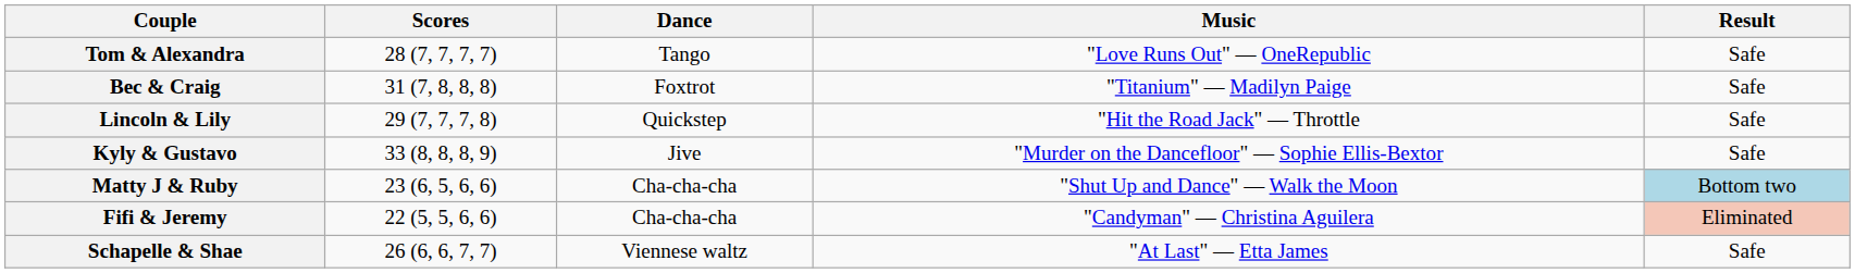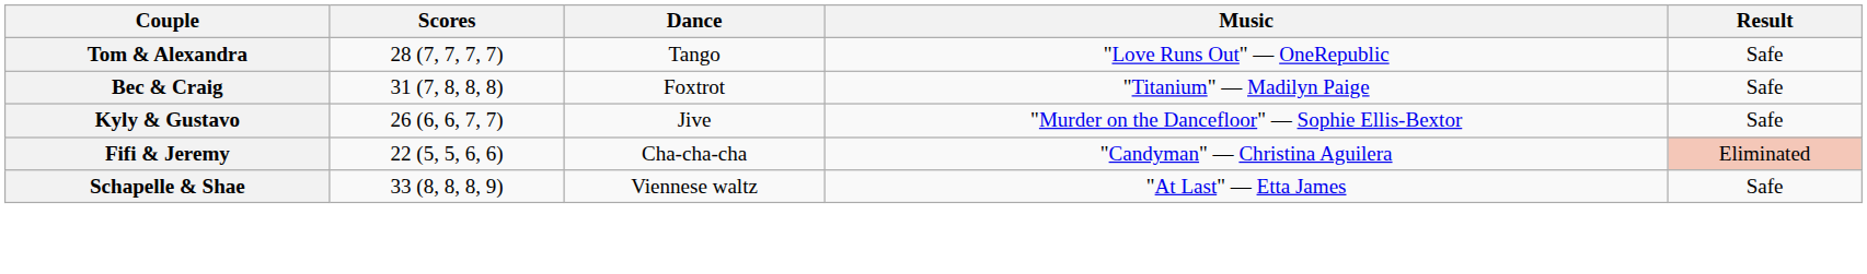- row: Lincoln & Lily | 29 (7, 7, 7, 8) | Quickstep | "Hit the Road Jack" — Throttle | Safe
Kyly & Gustavo | Scores: 33 (8, 8, 8, 9) -> 26 (6, 6, 7, 7)
- row: Matty J & Ruby | 23 (6, 5, 6, 6) | Cha-cha-cha | "Shut Up and Dance" — Walk the Moon | Bottom two
Schapelle & Shae | Scores: 26 (6, 6, 7, 7) -> 33 (8, 8, 8, 9)
